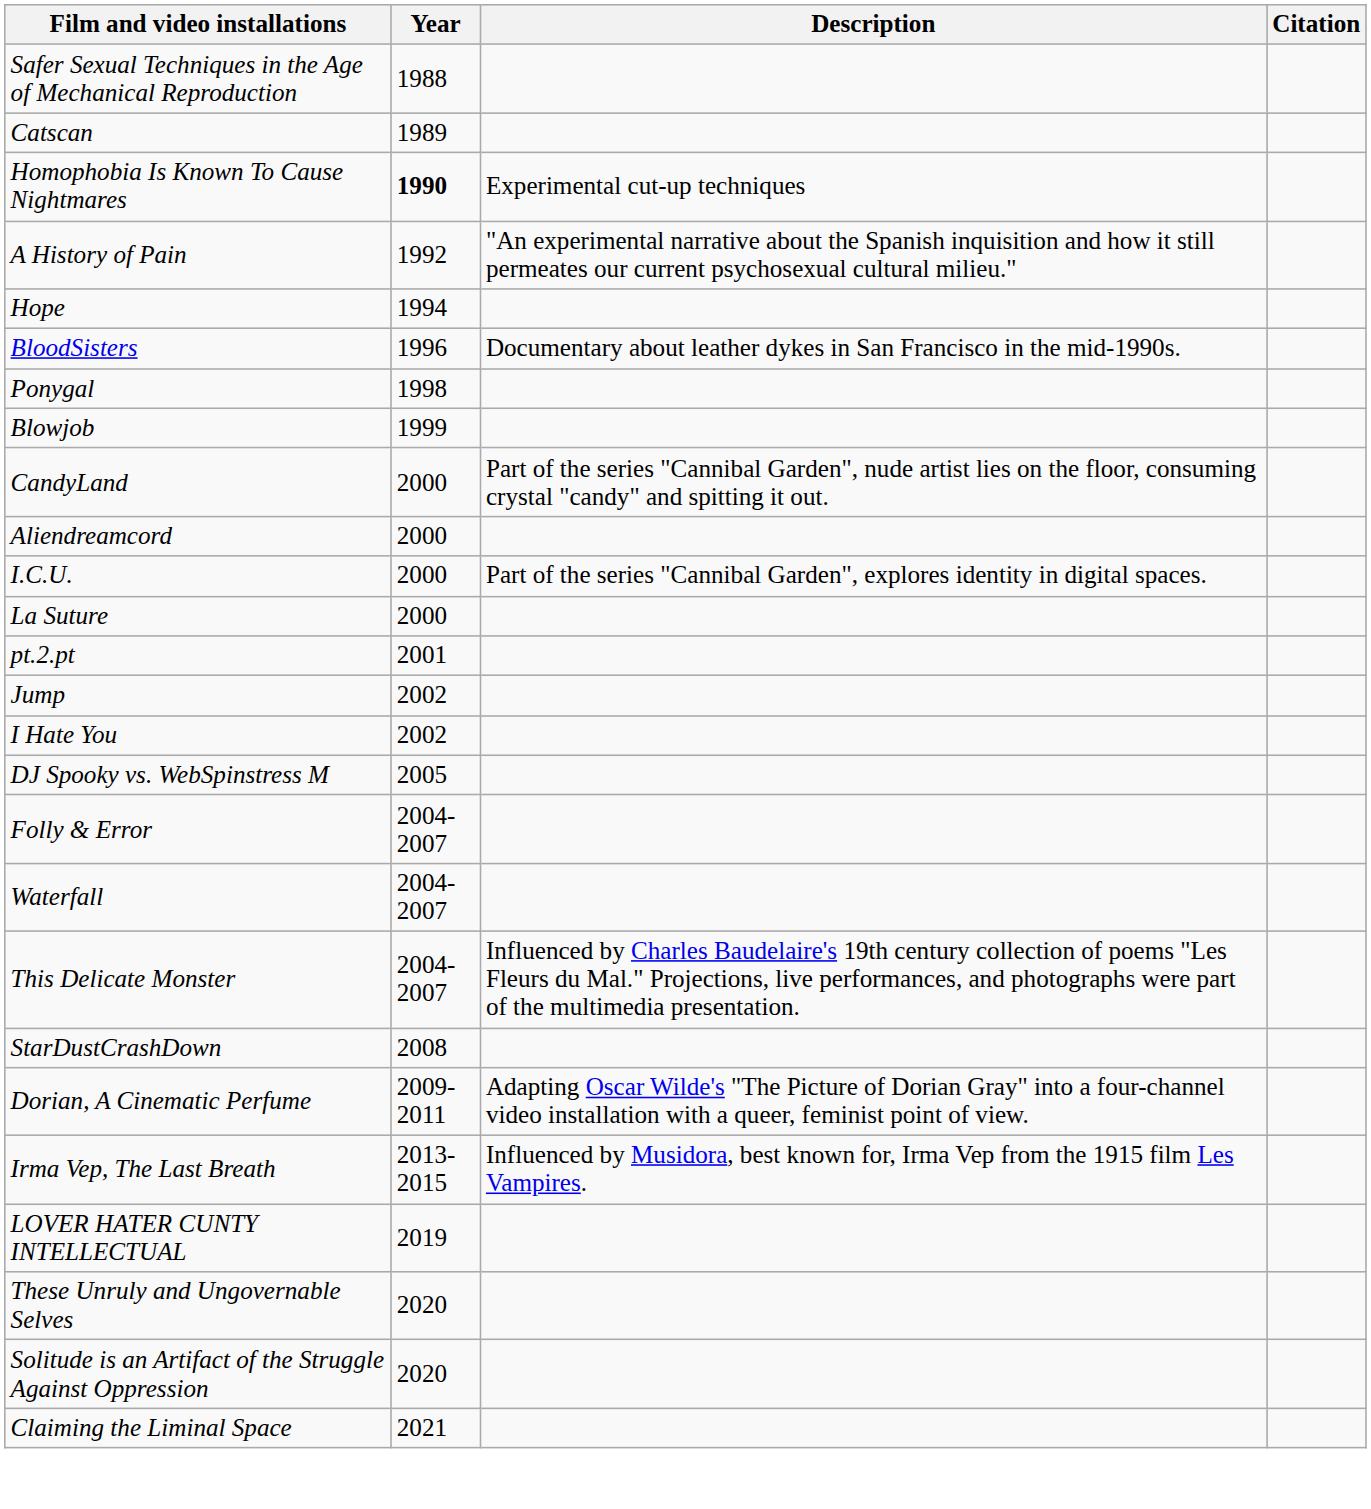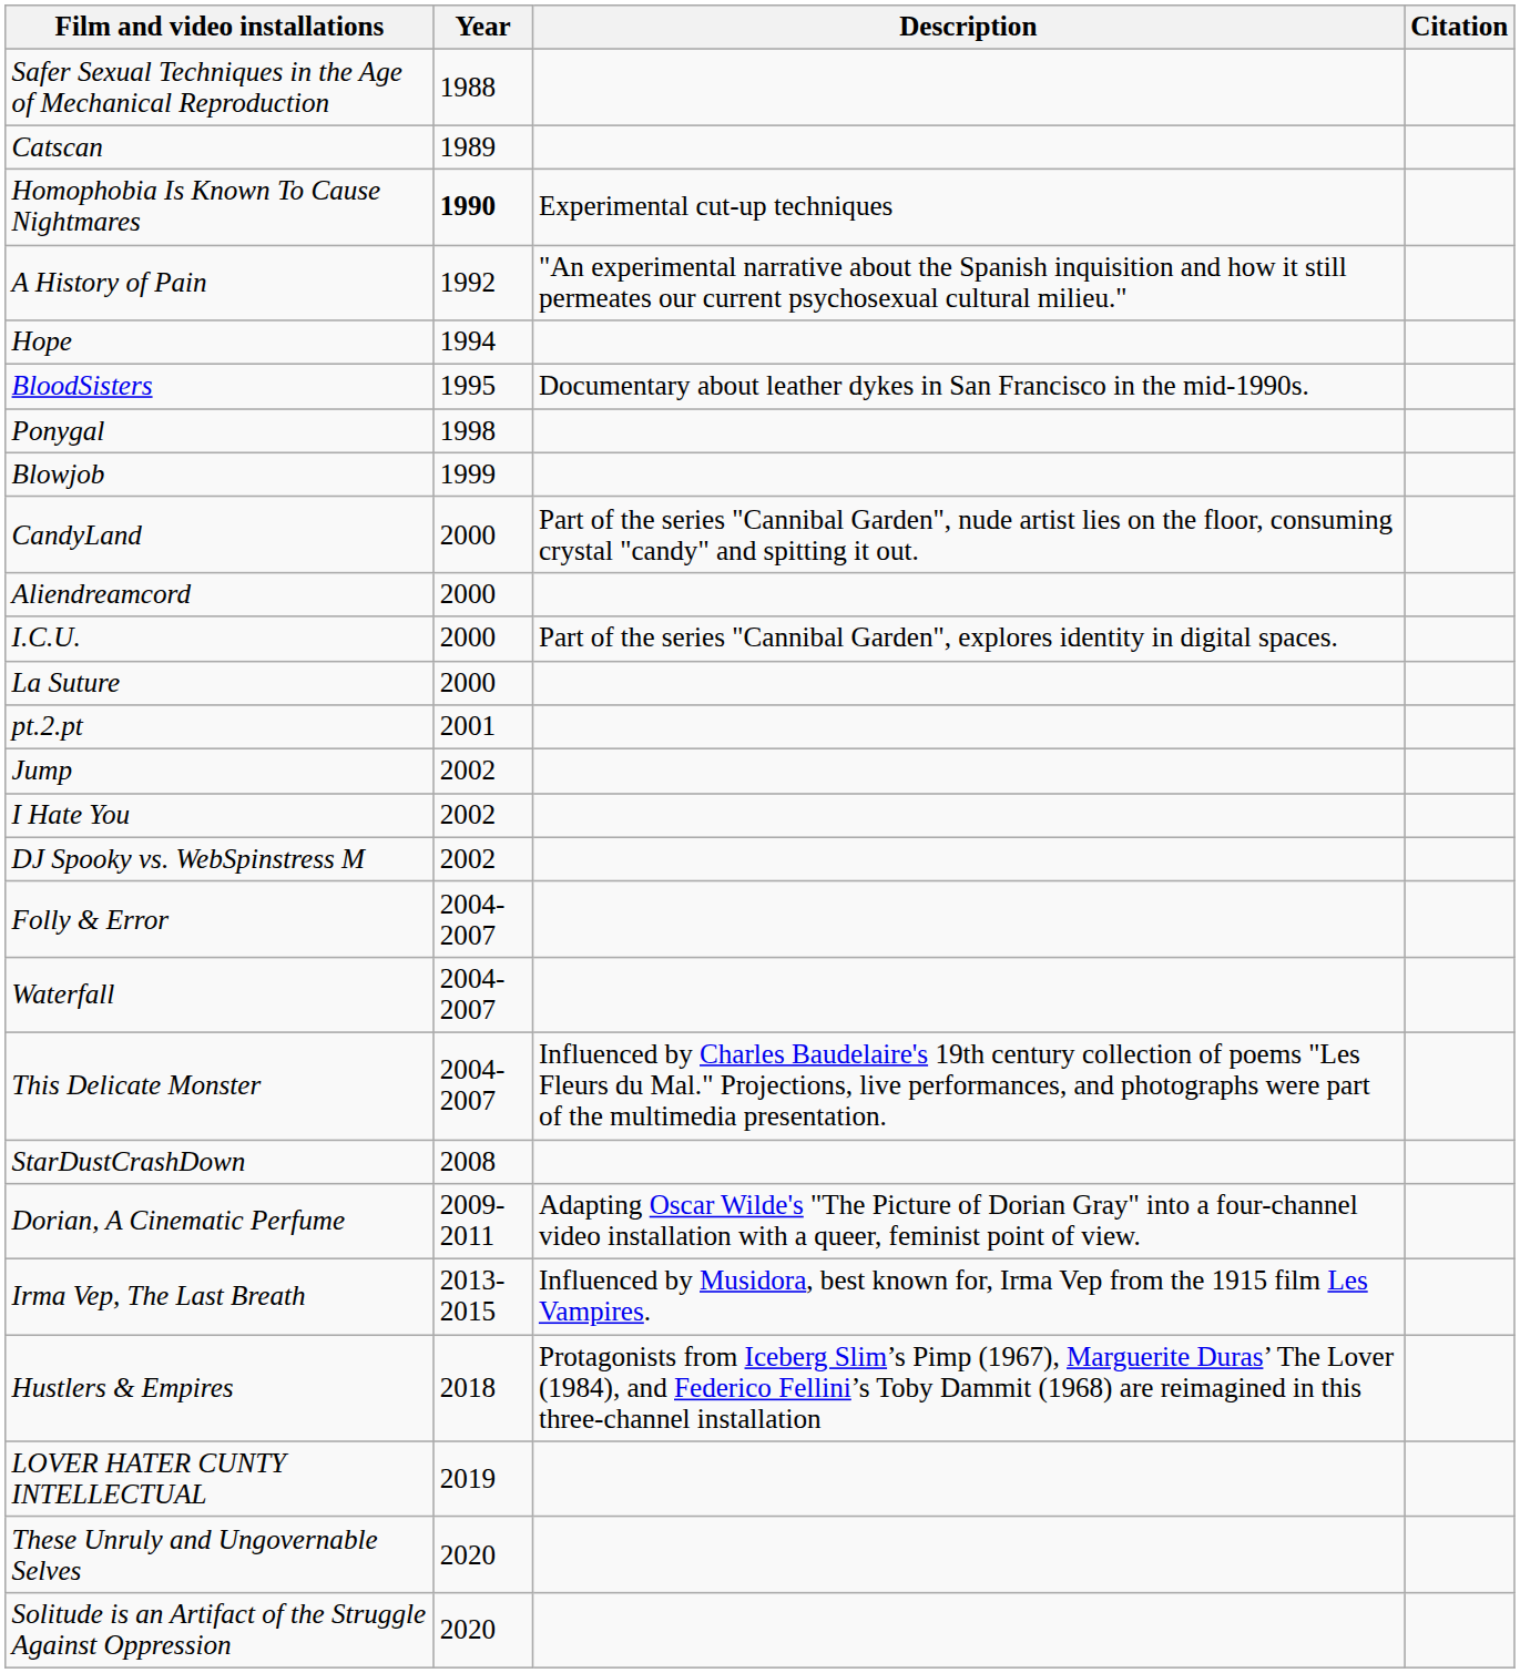BloodSisters | Year: 1996 -> 1995
DJ Spooky vs. WebSpinstress M | Year: 2005 -> 2002
+ row: Hustlers & Empires | 2018 | Protagonists from Iceberg Slim’s Pimp (1967), Marguerite Duras’ The Lover (1984), and Federico Fellini’s Toby Dammit (1968) are reimagined in this three-channel installation
- row: Claiming the Liminal Space | 2021
